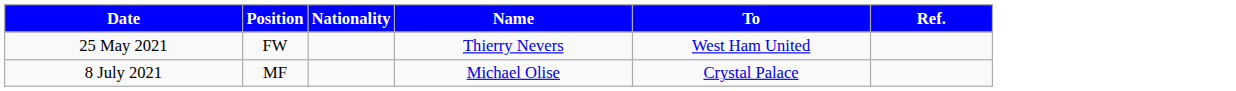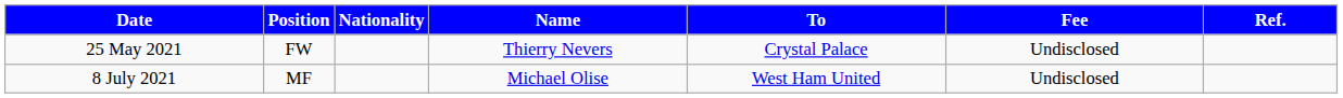+ column: Fee | Undisclosed | Undisclosed
25 May 2021 | To: West Ham United -> Crystal Palace
8 July 2021 | To: Crystal Palace -> West Ham United
